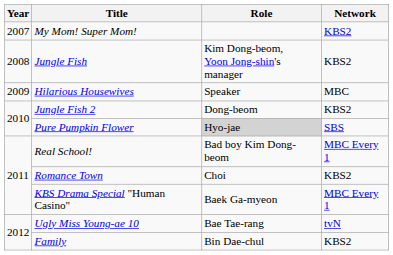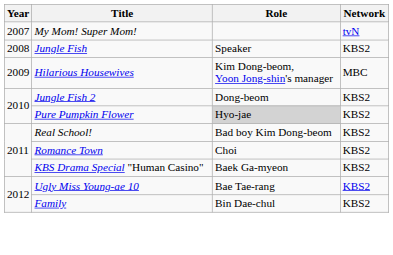My Mom! Super Mom! | Network: KBS2 -> tvN
Jungle Fish | Role: Kim Dong-beom, Yoon Jong-shin's manager -> Speaker
Hilarious Housewives | Role: Speaker -> Kim Dong-beom, Yoon Jong-shin's manager
Pure Pumpkin Flower | Network: SBS -> KBS2
Real School! | Network: MBC Every 1 -> KBS2
KBS Drama Special "Human Casino" | Network: MBC Every 1 -> KBS2
Ugly Miss Young-ae 10 | Network: tvN -> KBS2
